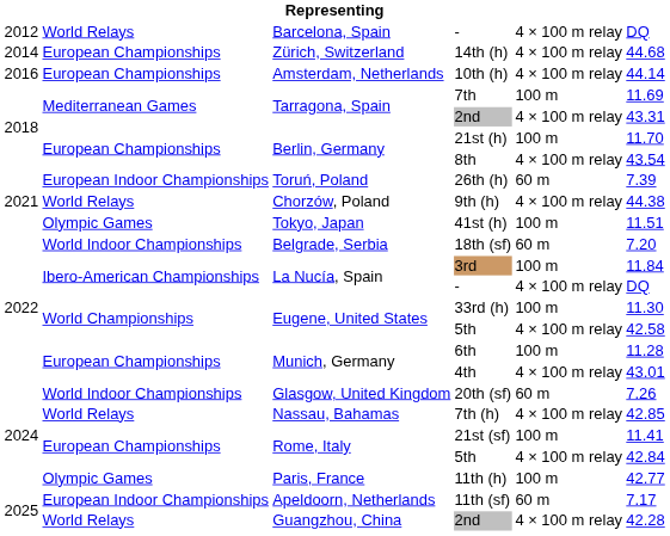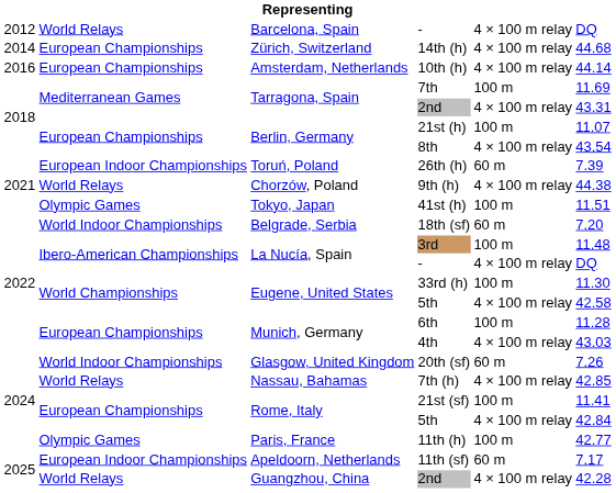21st (h) | column 6: 11.70 -> 11.07
3rd | column 6: 11.84 -> 11.48
4th | column 6: 43.01 -> 43.03
